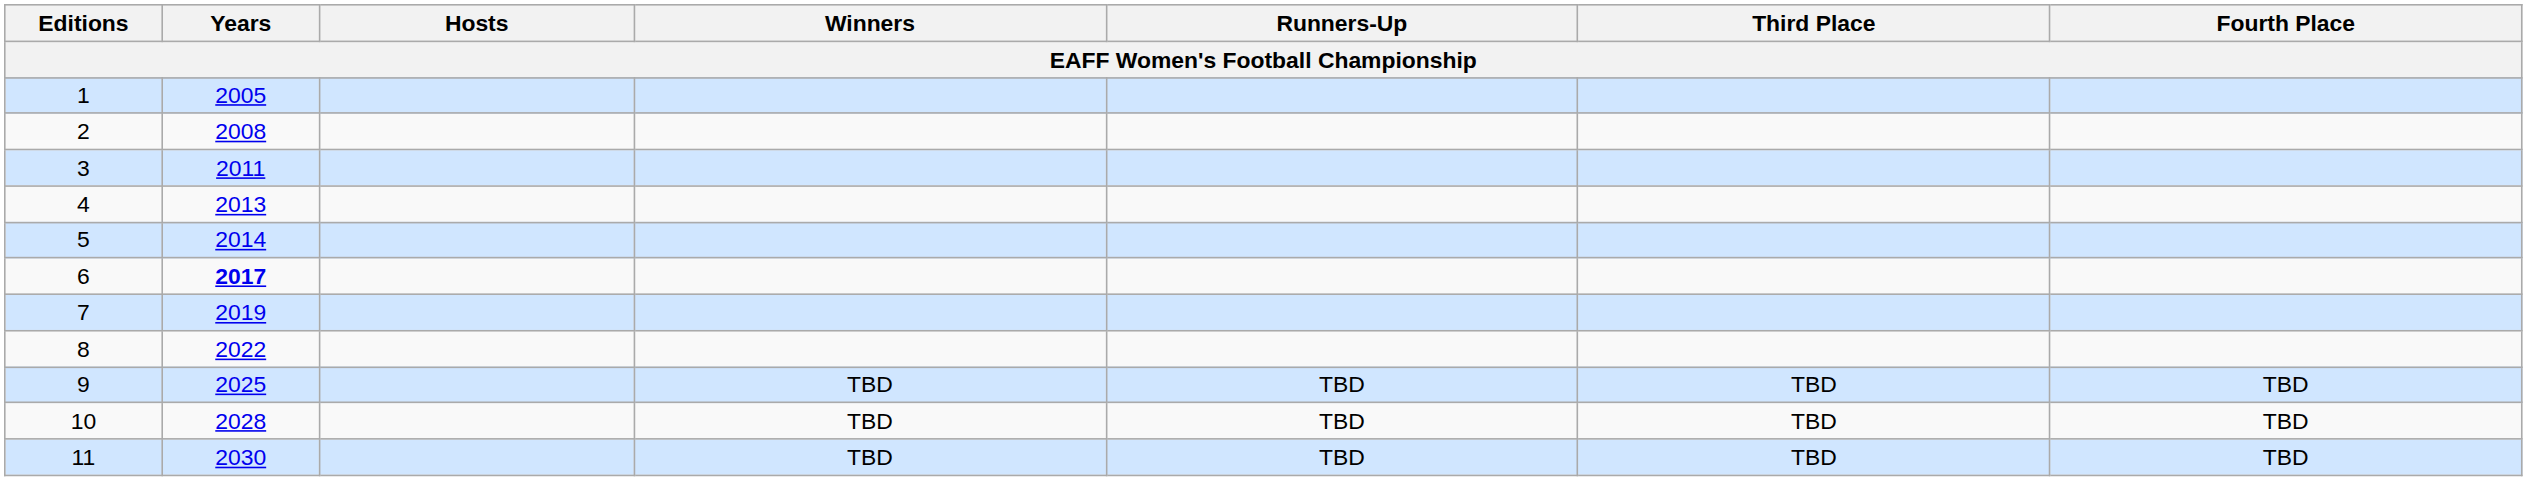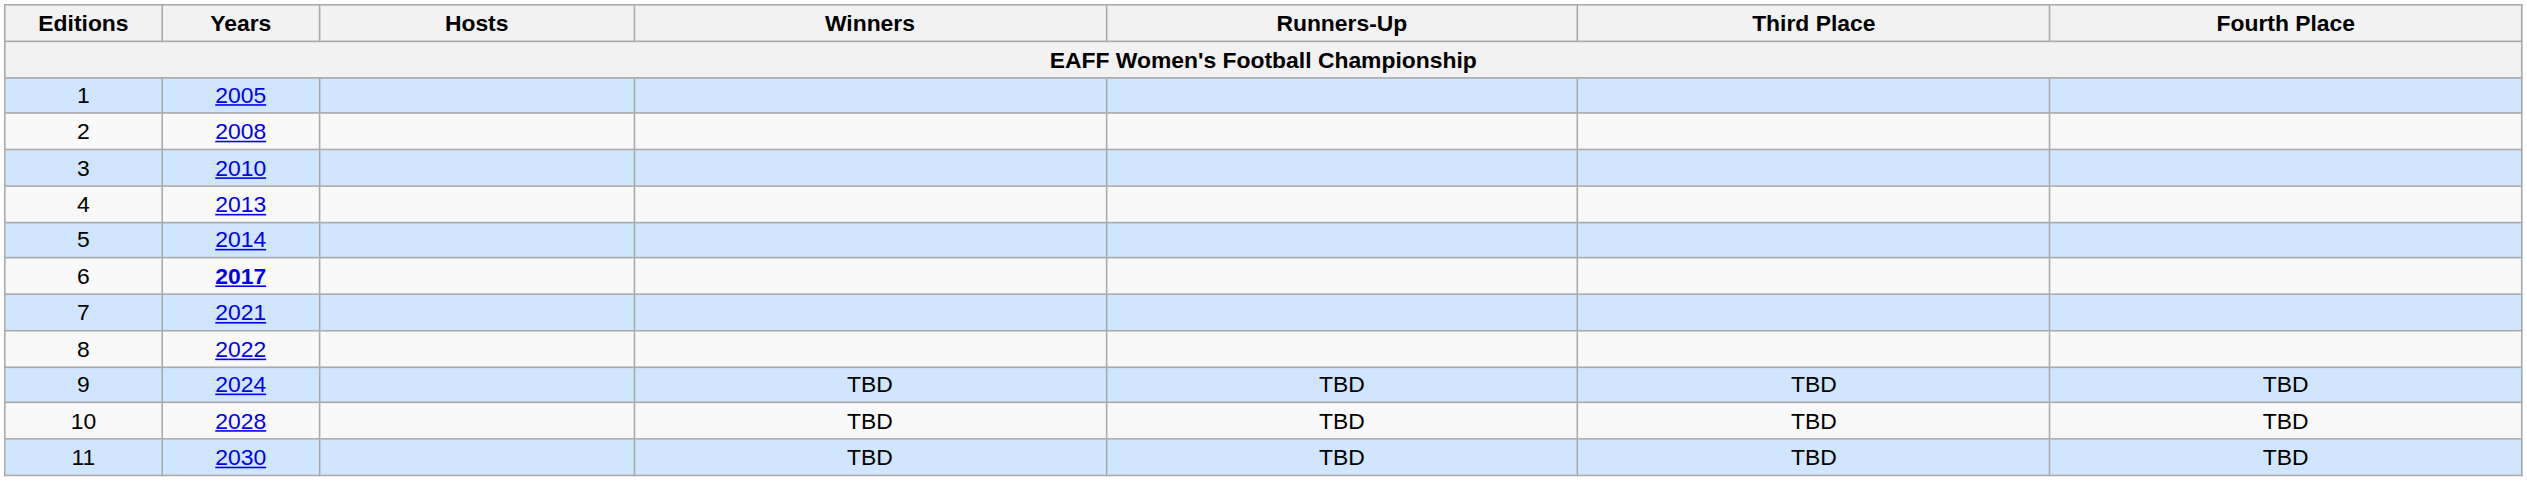3 | Years: 2011 -> 2010
7 | Years: 2019 -> 2021
9 | Years: 2025 -> 2024
